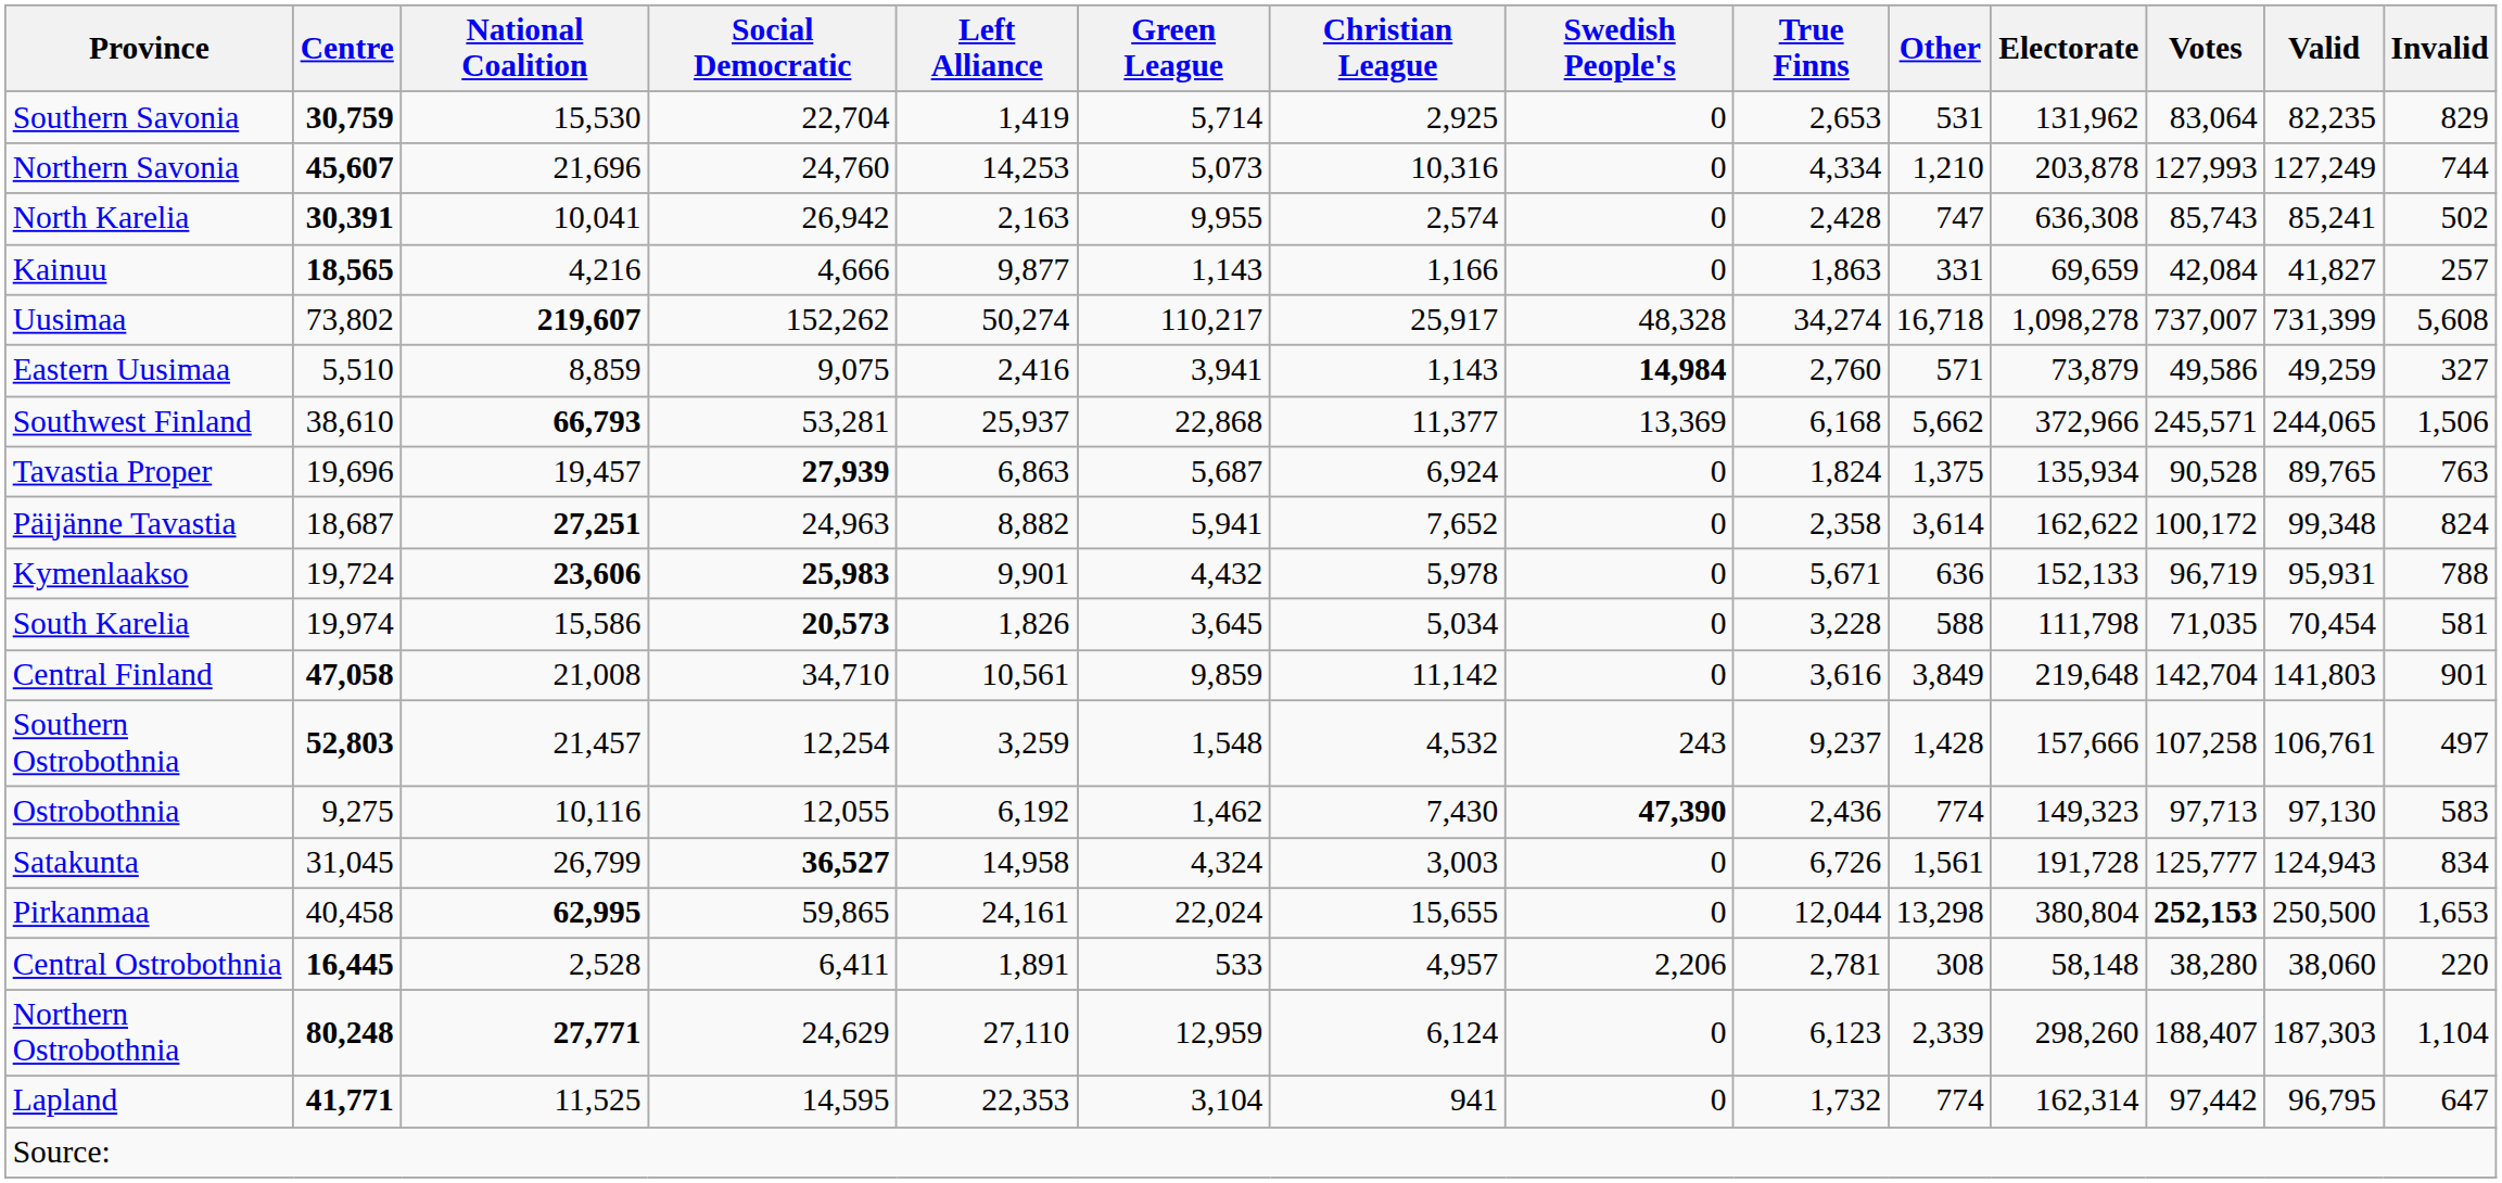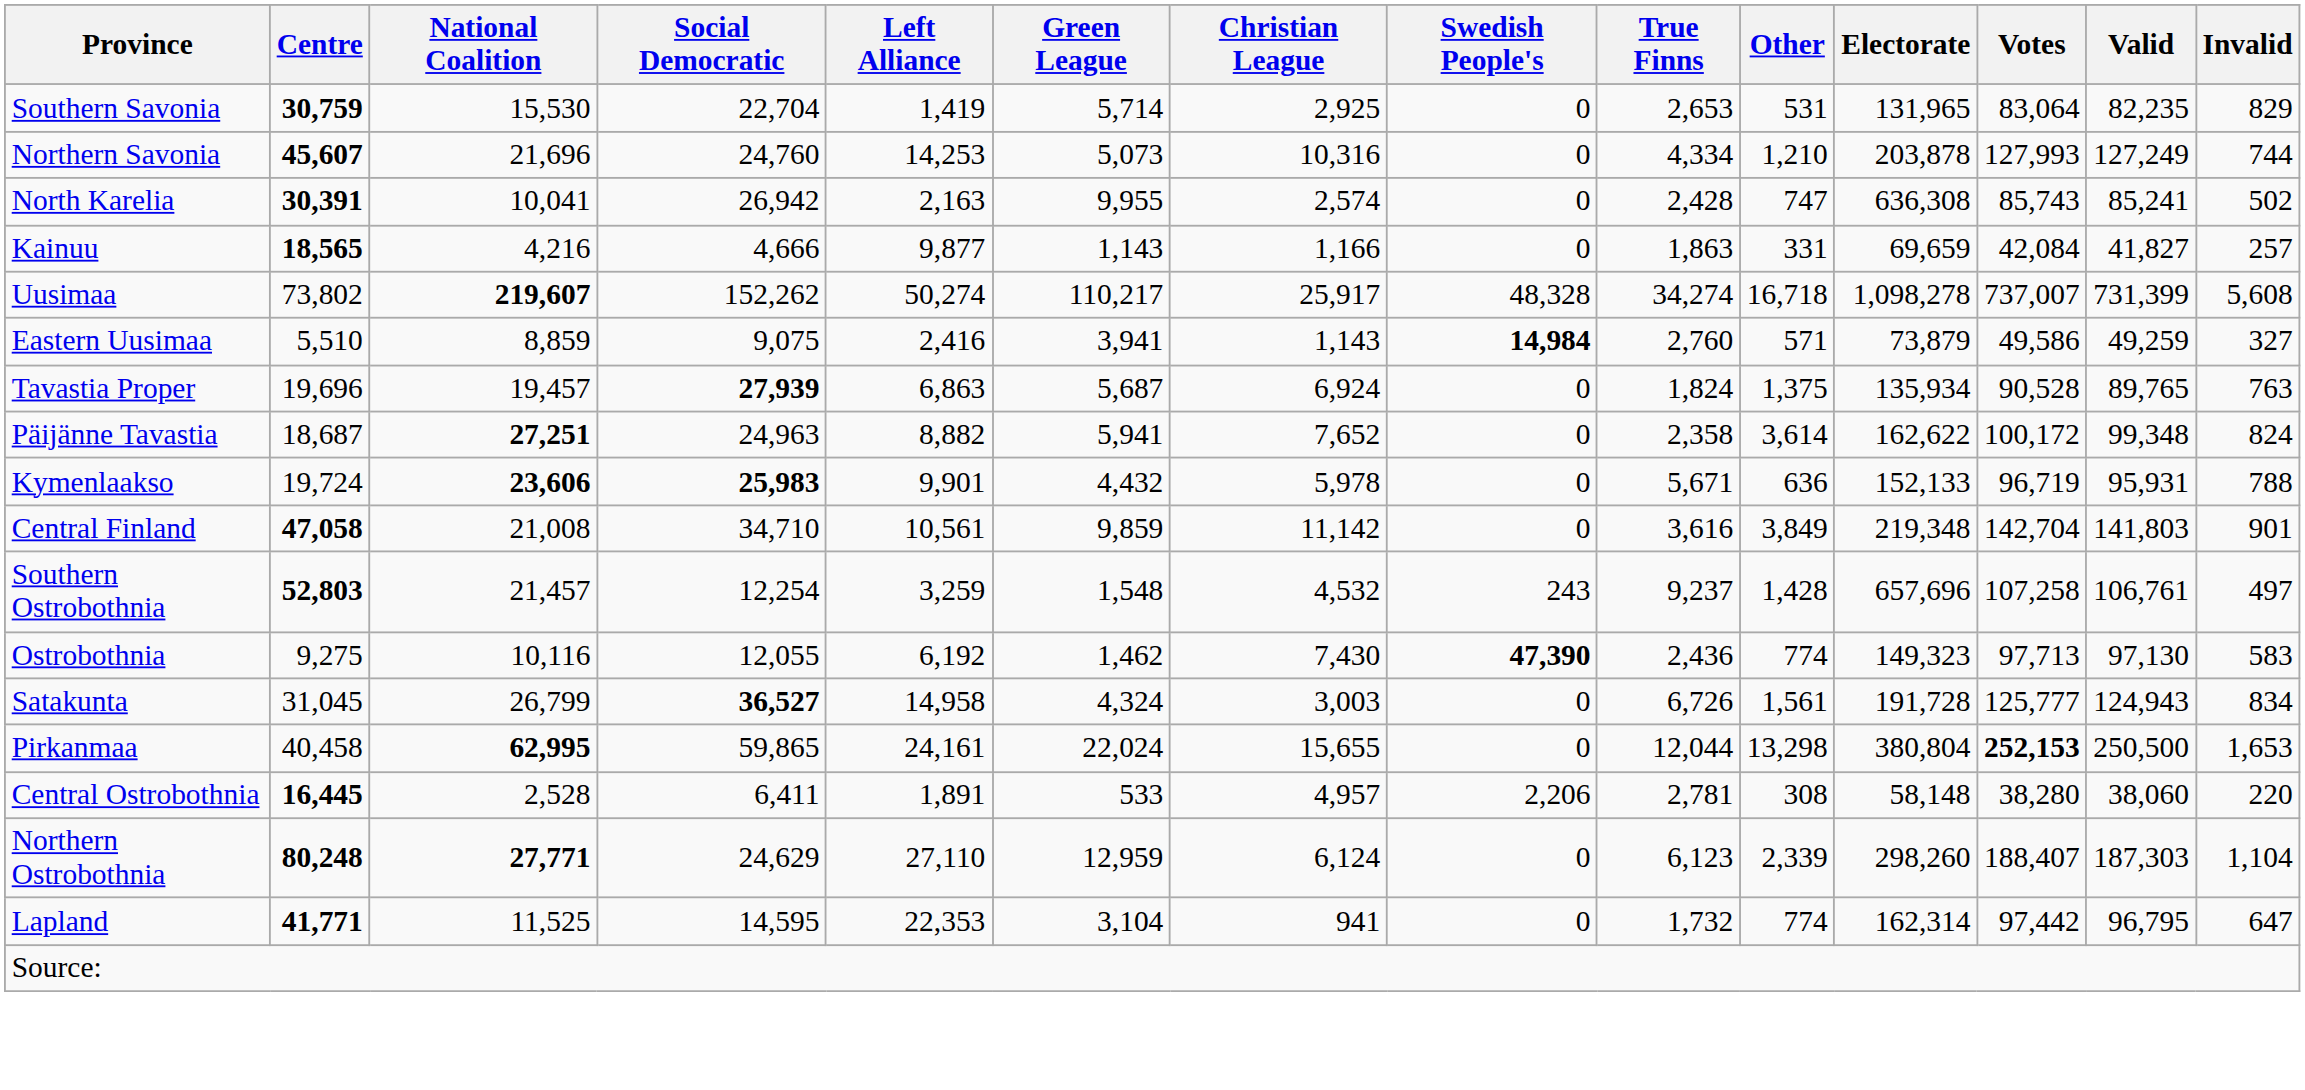Southern Savonia | Electorate: 131,962 -> 131,965
- row: Southwest Finland | 38,610 | 66,793 | 53,281 | 25,937 | 22,868 | 11,377 | 13,369 | 6,168 | 5,662 | 372,966 | 245,571 | 244,065 | 1,506
- row: South Karelia | 19,974 | 15,586 | 20,573 | 1,826 | 3,645 | 5,034 | 0 | 3,228 | 588 | 111,798 | 71,035 | 70,454 | 581
Central Finland | Electorate: 219,648 -> 219,348
Southern Ostrobothnia | Electorate: 157,666 -> 657,696
